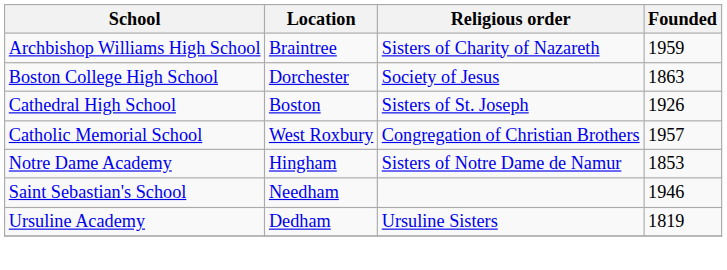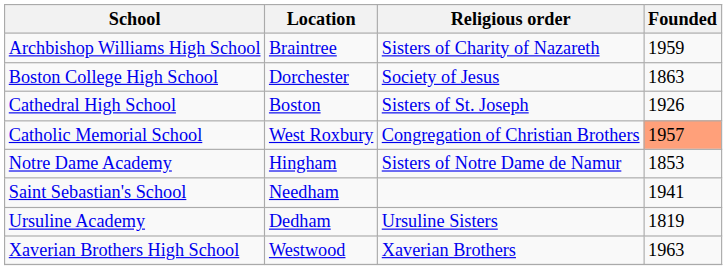Catholic Memorial School | Founded: no background -> lightsalmon background
Saint Sebastian's School | Founded: 1946 -> 1941
+ row: Xaverian Brothers High School | Westwood | Xaverian Brothers | 1963
